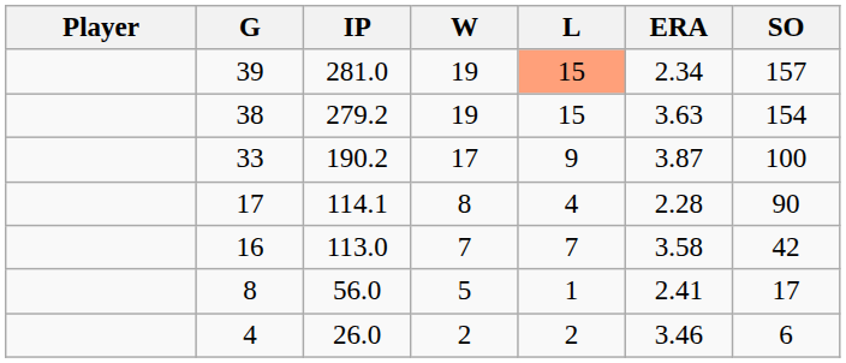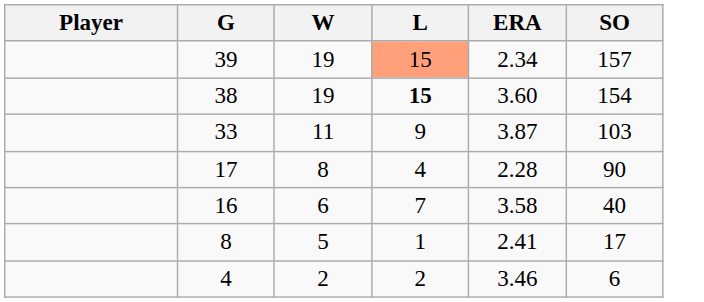- column: IP | 281.0 | 279.2 | 190.2 | 114.1 | 113.0 | 56.0 | 26.0
38 | L: normal -> bold
38 | ERA: 3.63 -> 3.60
33 | W: 17 -> 11
33 | SO: 100 -> 103
16 | W: 7 -> 6
16 | SO: 42 -> 40
